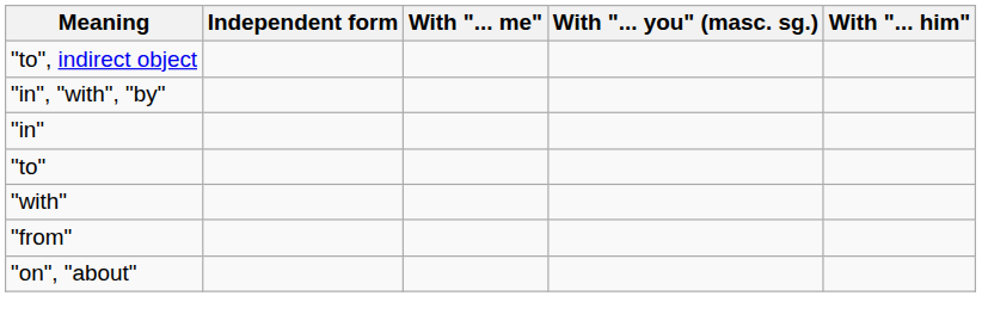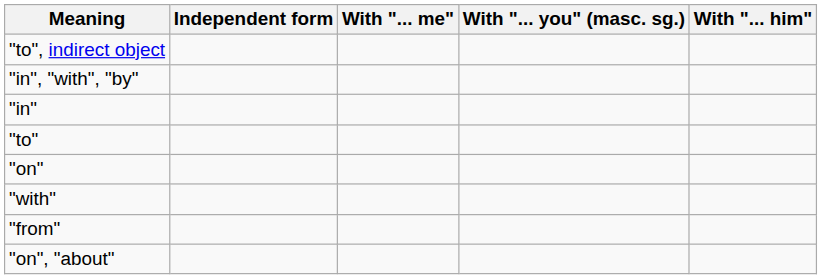+ row: "on"
